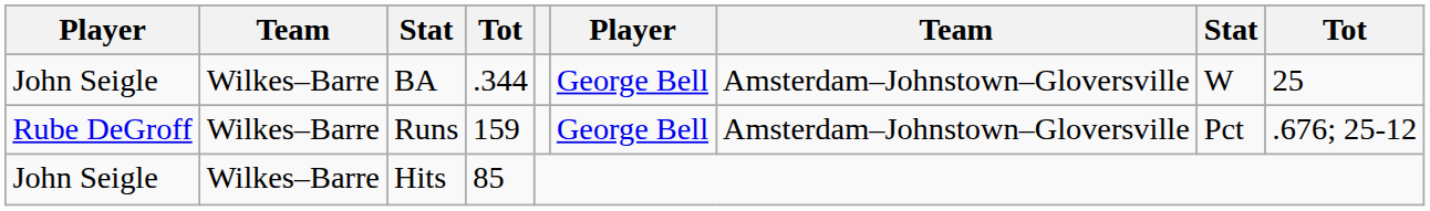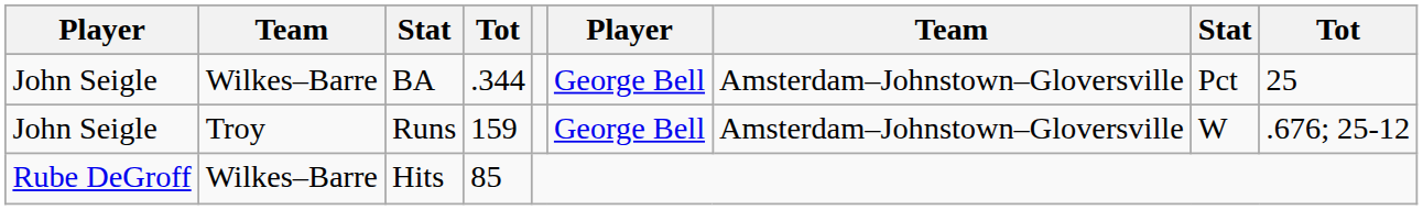BA | column 8: W -> Pct
Runs | column 1: Rube DeGroff -> John Seigle
Runs | column 2: Wilkes–Barre -> Troy
Runs | column 8: Pct -> W
Hits | column 1: John Seigle -> Rube DeGroff
